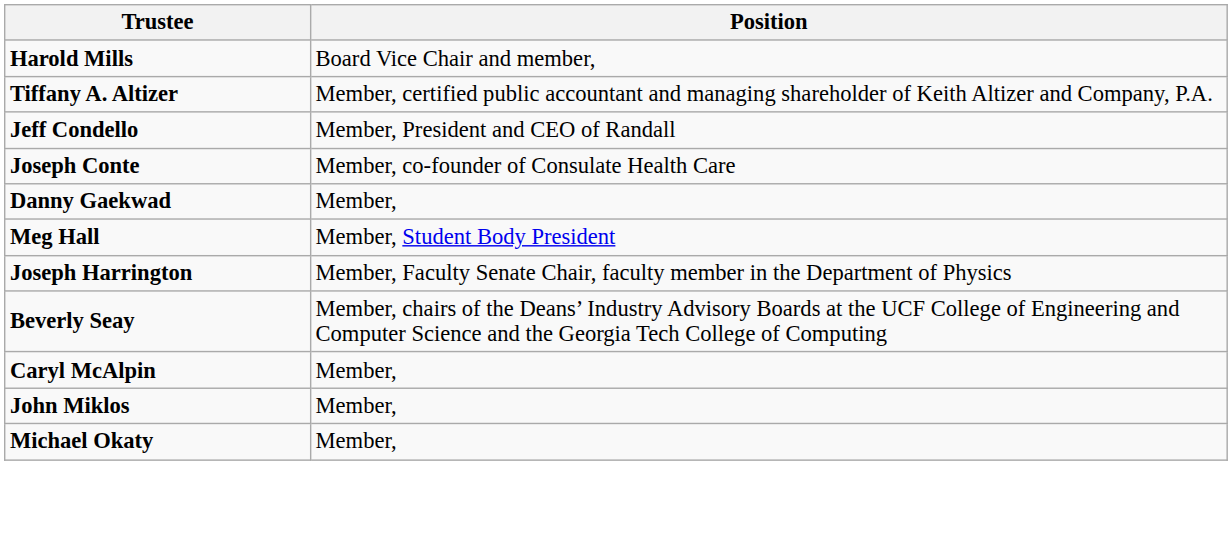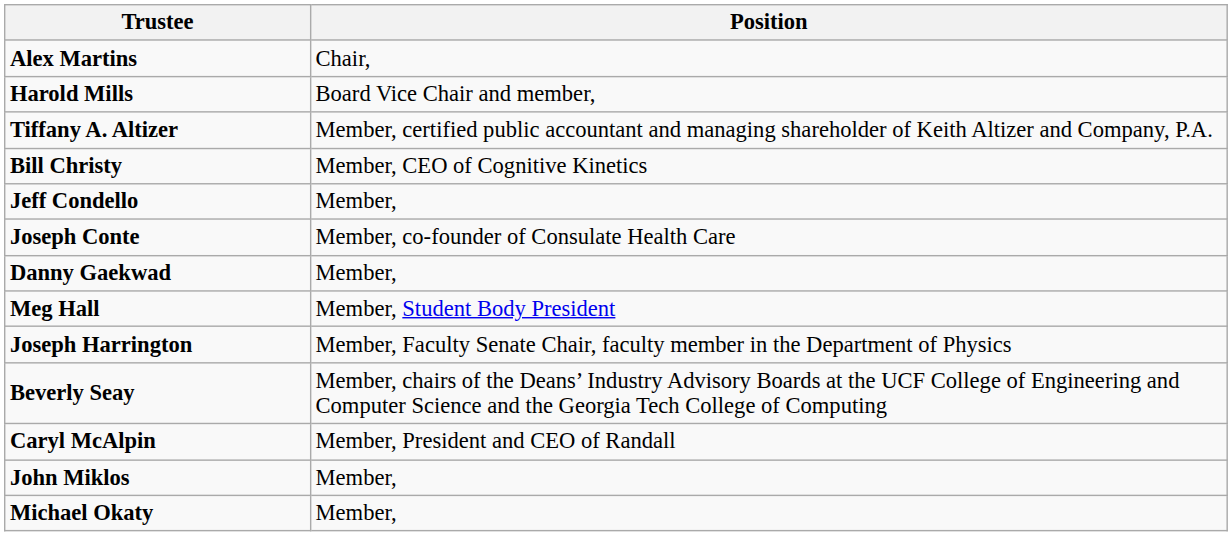+ row: Alex Martins | Chair,
+ row: Bill Christy | Member, CEO of Cognitive Kinetics
Jeff Condello | Position: Member, President and CEO of Randall -> Member,
Caryl McAlpin | Position: Member, -> Member, President and CEO of Randall
